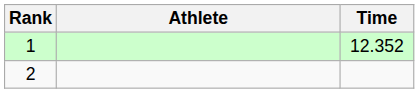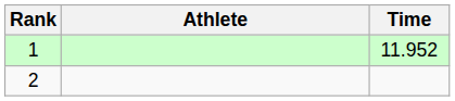1 | Time: 12.352 -> 11.952
